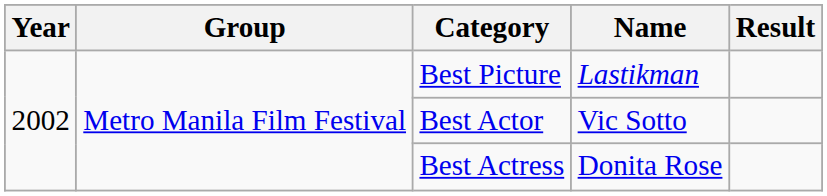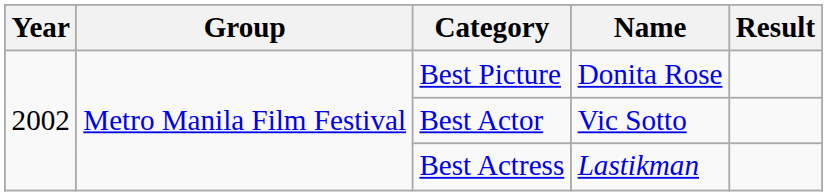Best Picture | Name: Lastikman -> Donita Rose
Best Actress | Name: Donita Rose -> Lastikman
